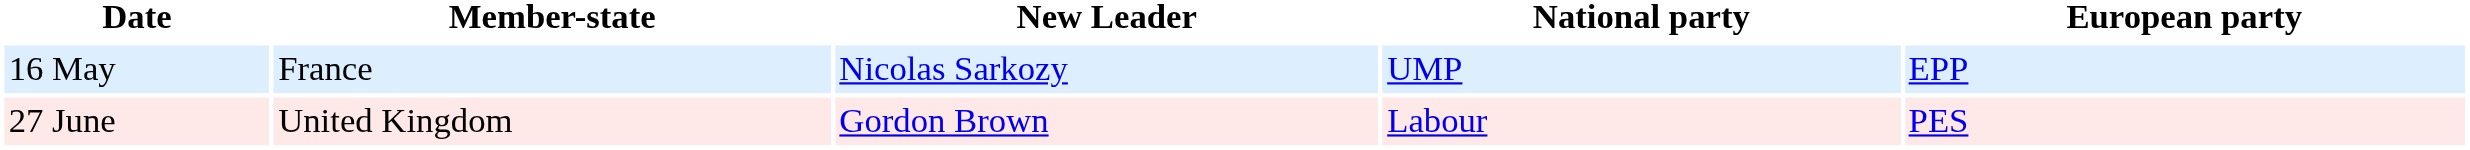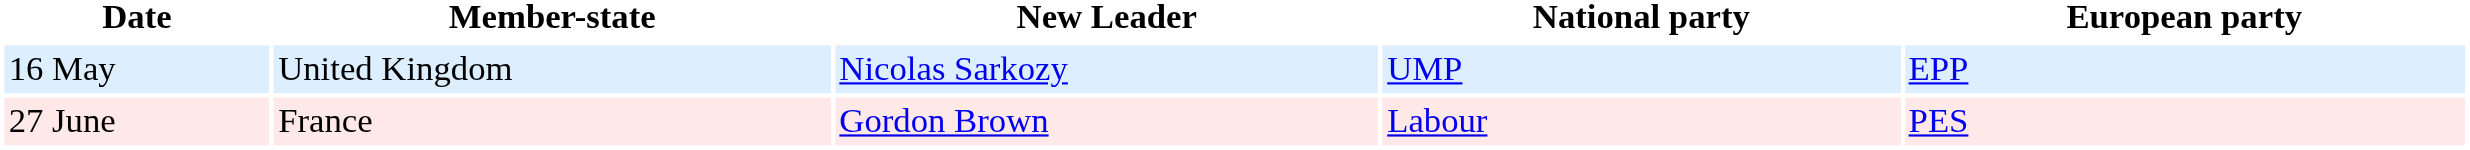16 May | Member-state: France -> United Kingdom
27 June | Member-state: United Kingdom -> France
